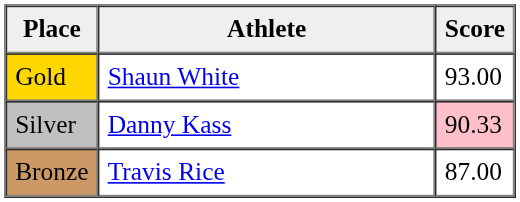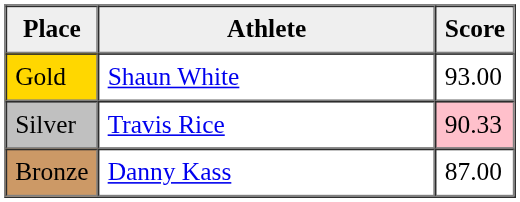Silver | Athlete: Danny Kass -> Travis Rice
Bronze | Athlete: Travis Rice -> Danny Kass
